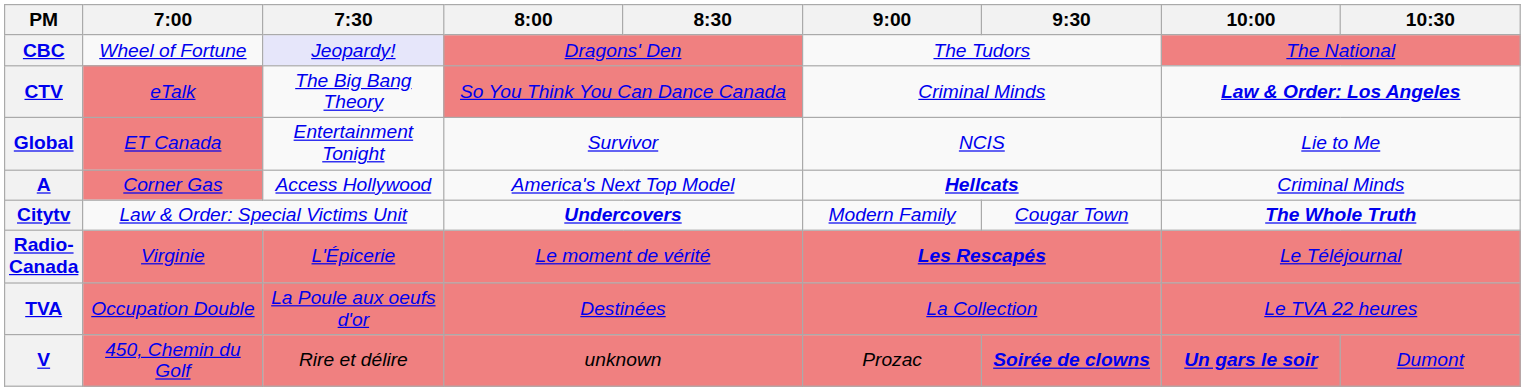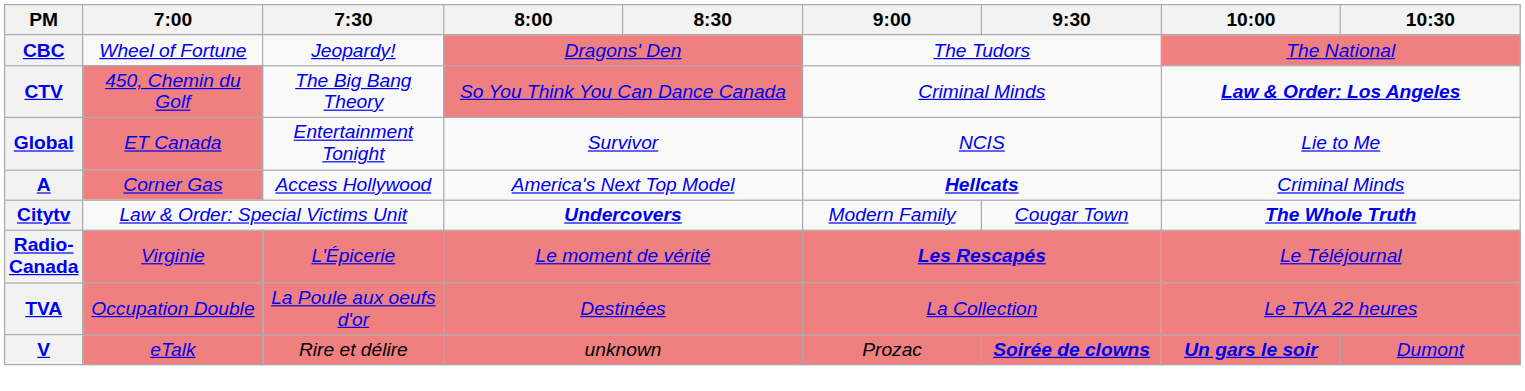CBC | 7:30: lavender background -> no background
CTV | 7:00: eTalk -> 450, Chemin du Golf
V | 7:00: 450, Chemin du Golf -> eTalk
